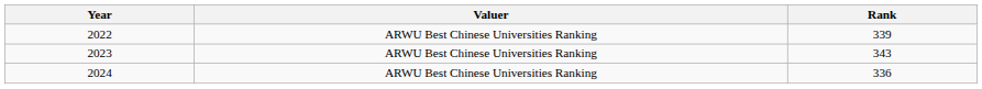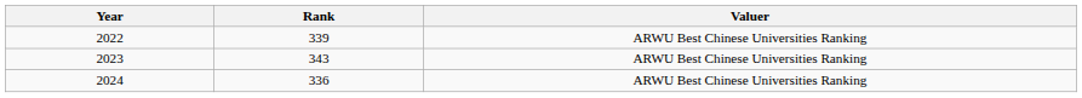columns swapped: Rank <-> Valuer
